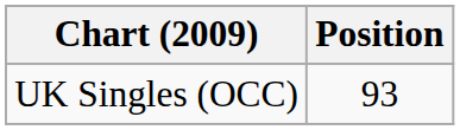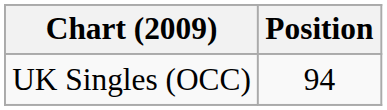UK Singles (OCC) | Position: 93 -> 94
